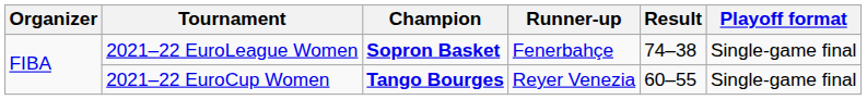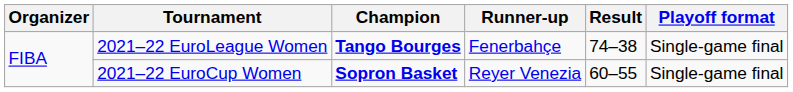2021–22 EuroLeague Women | Champion: Sopron Basket -> Tango Bourges
2021–22 EuroCup Women | Champion: Tango Bourges -> Sopron Basket
